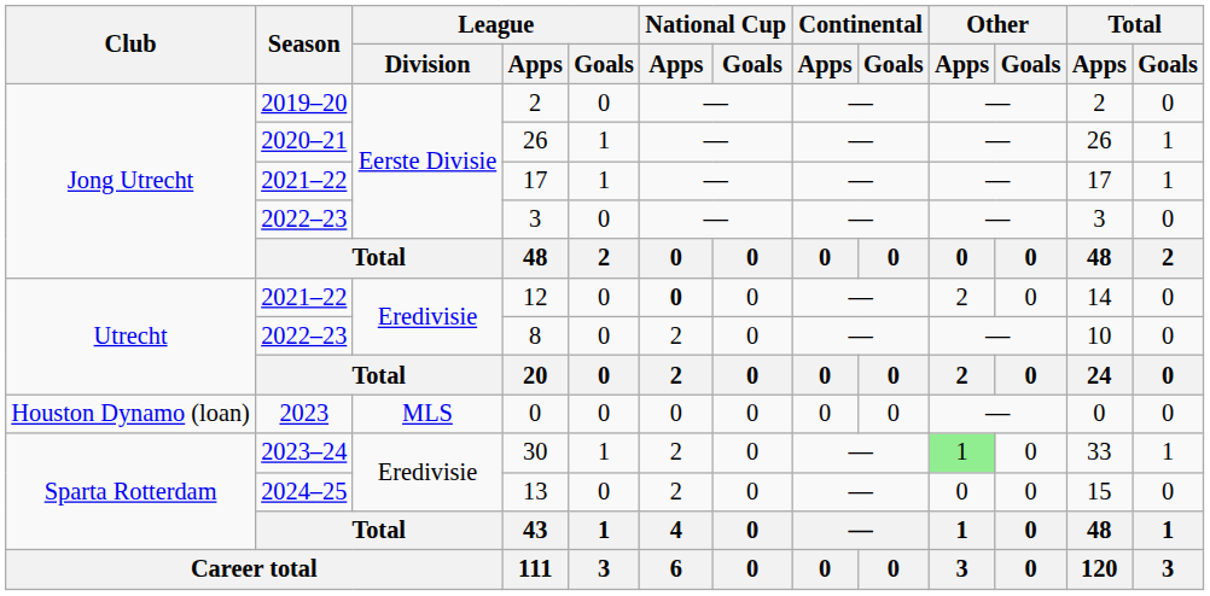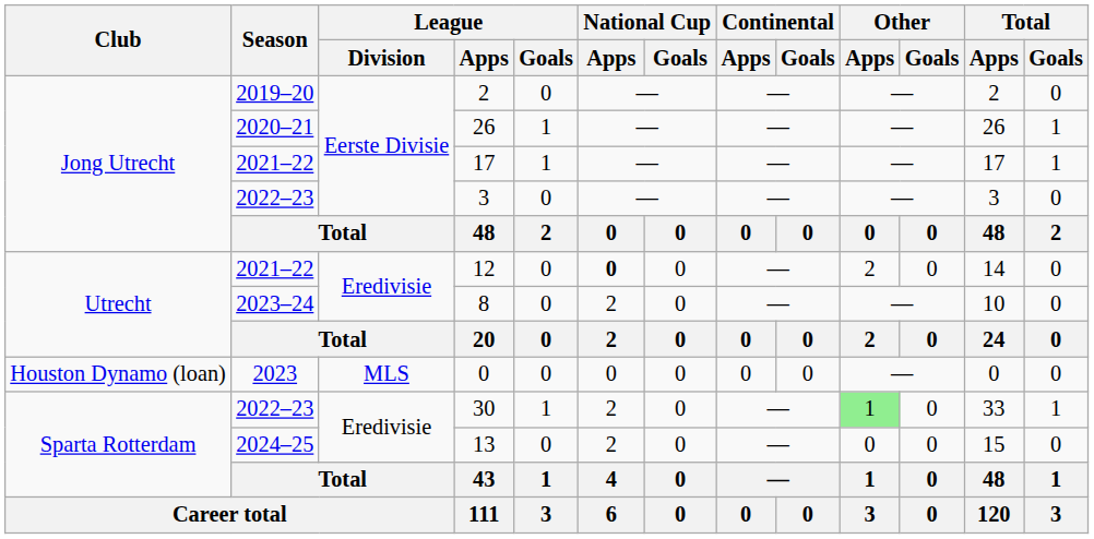8 | Season: 2022–23 -> 2023–24
30 | Season: 2023–24 -> 2022–23
